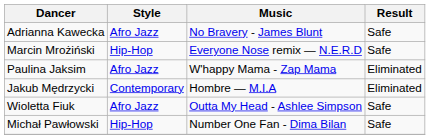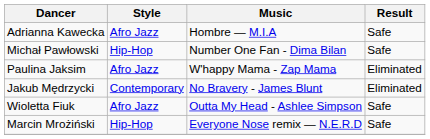Adrianna Kawecka | Music: No Bravery - James Blunt -> Hombre — M.I.A
rows swapped: Michał Pawłowski <-> Marcin Mrożiński
Jakub Mędrzycki | Music: Hombre — M.I.A -> No Bravery - James Blunt
